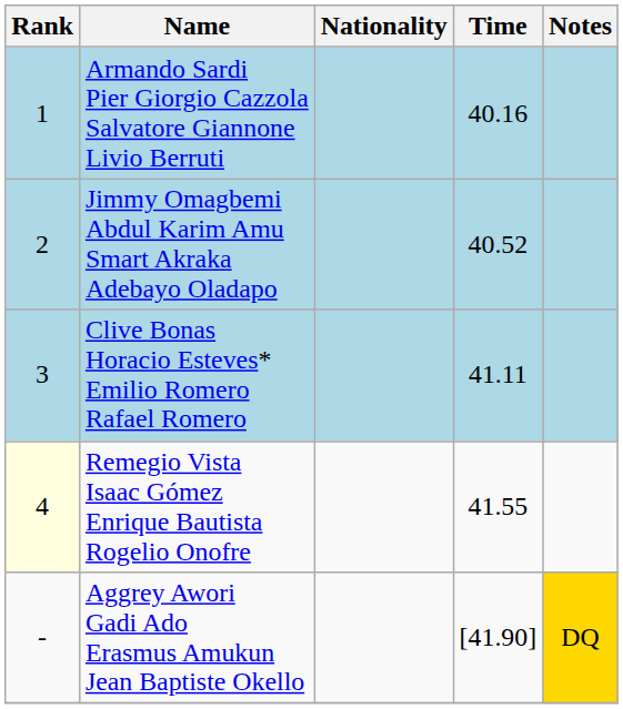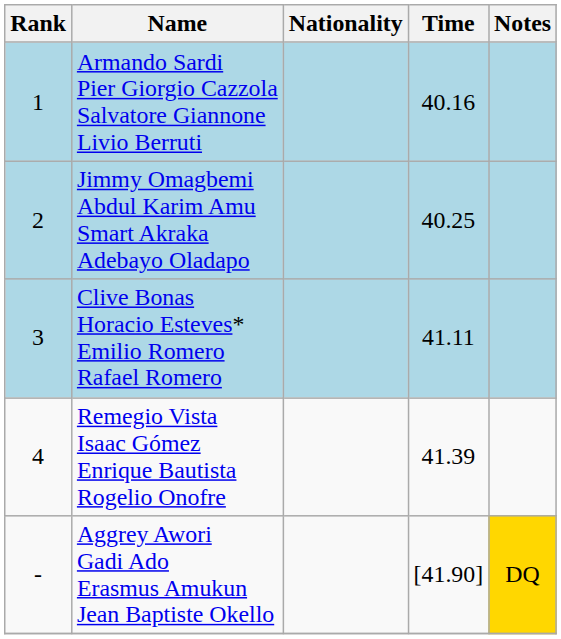Jimmy Omagbemi Abdul Karim Amu Smart Akraka Adebayo Oladapo | Time: 40.52 -> 40.25
Remegio Vista Isaac Gómez Enrique Bautista Rogelio Onofre | Rank: lightyellow background -> no background
Remegio Vista Isaac Gómez Enrique Bautista Rogelio Onofre | Time: 41.55 -> 41.39
